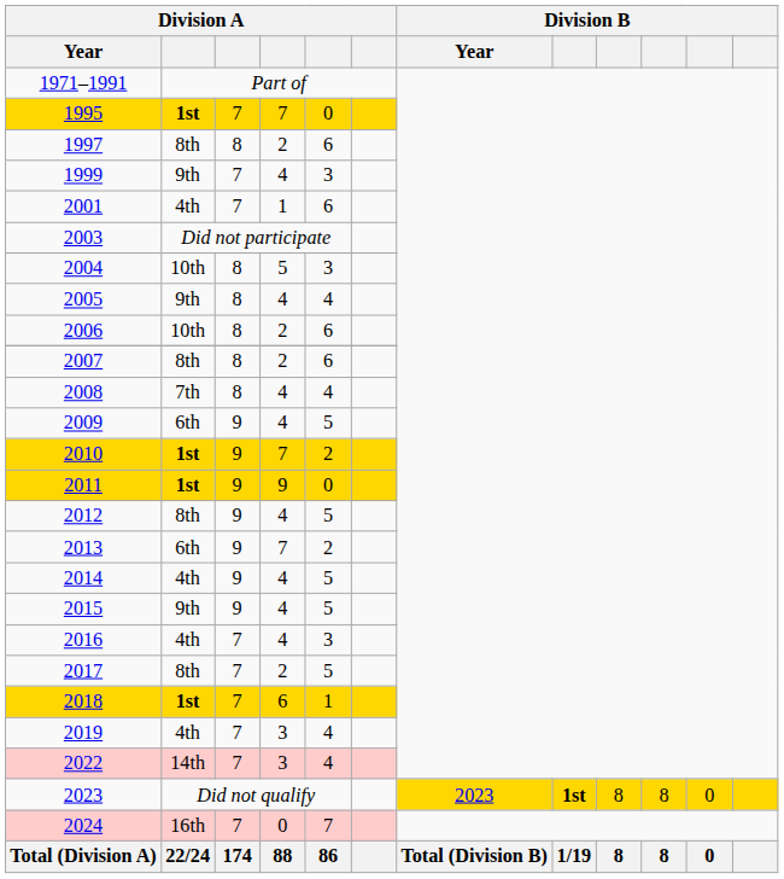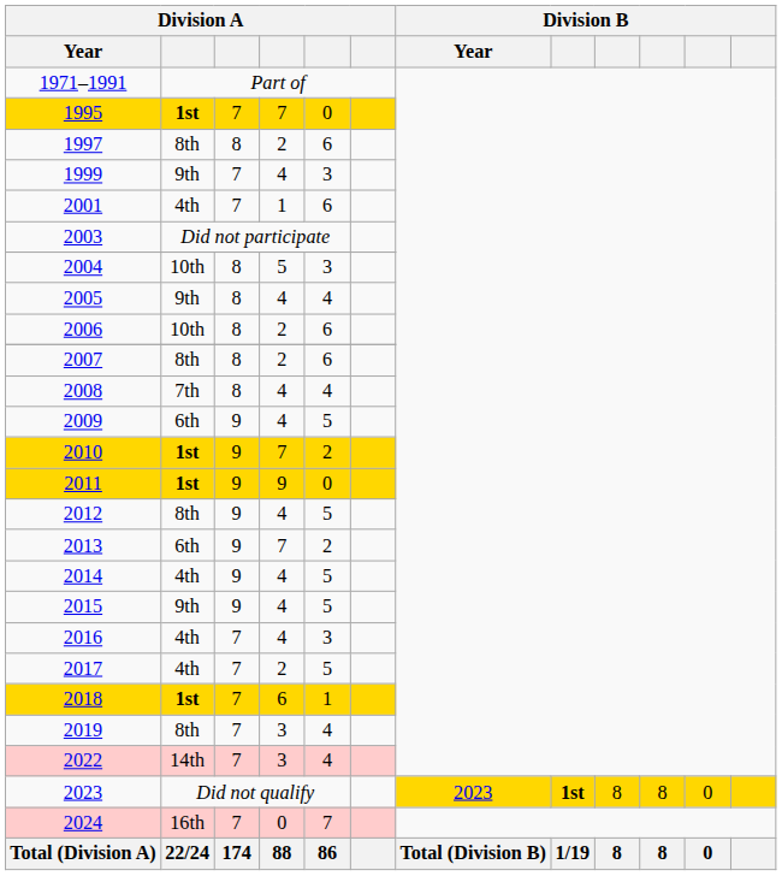2017 | column 2: 8th -> 4th
2019 | column 2: 4th -> 8th
